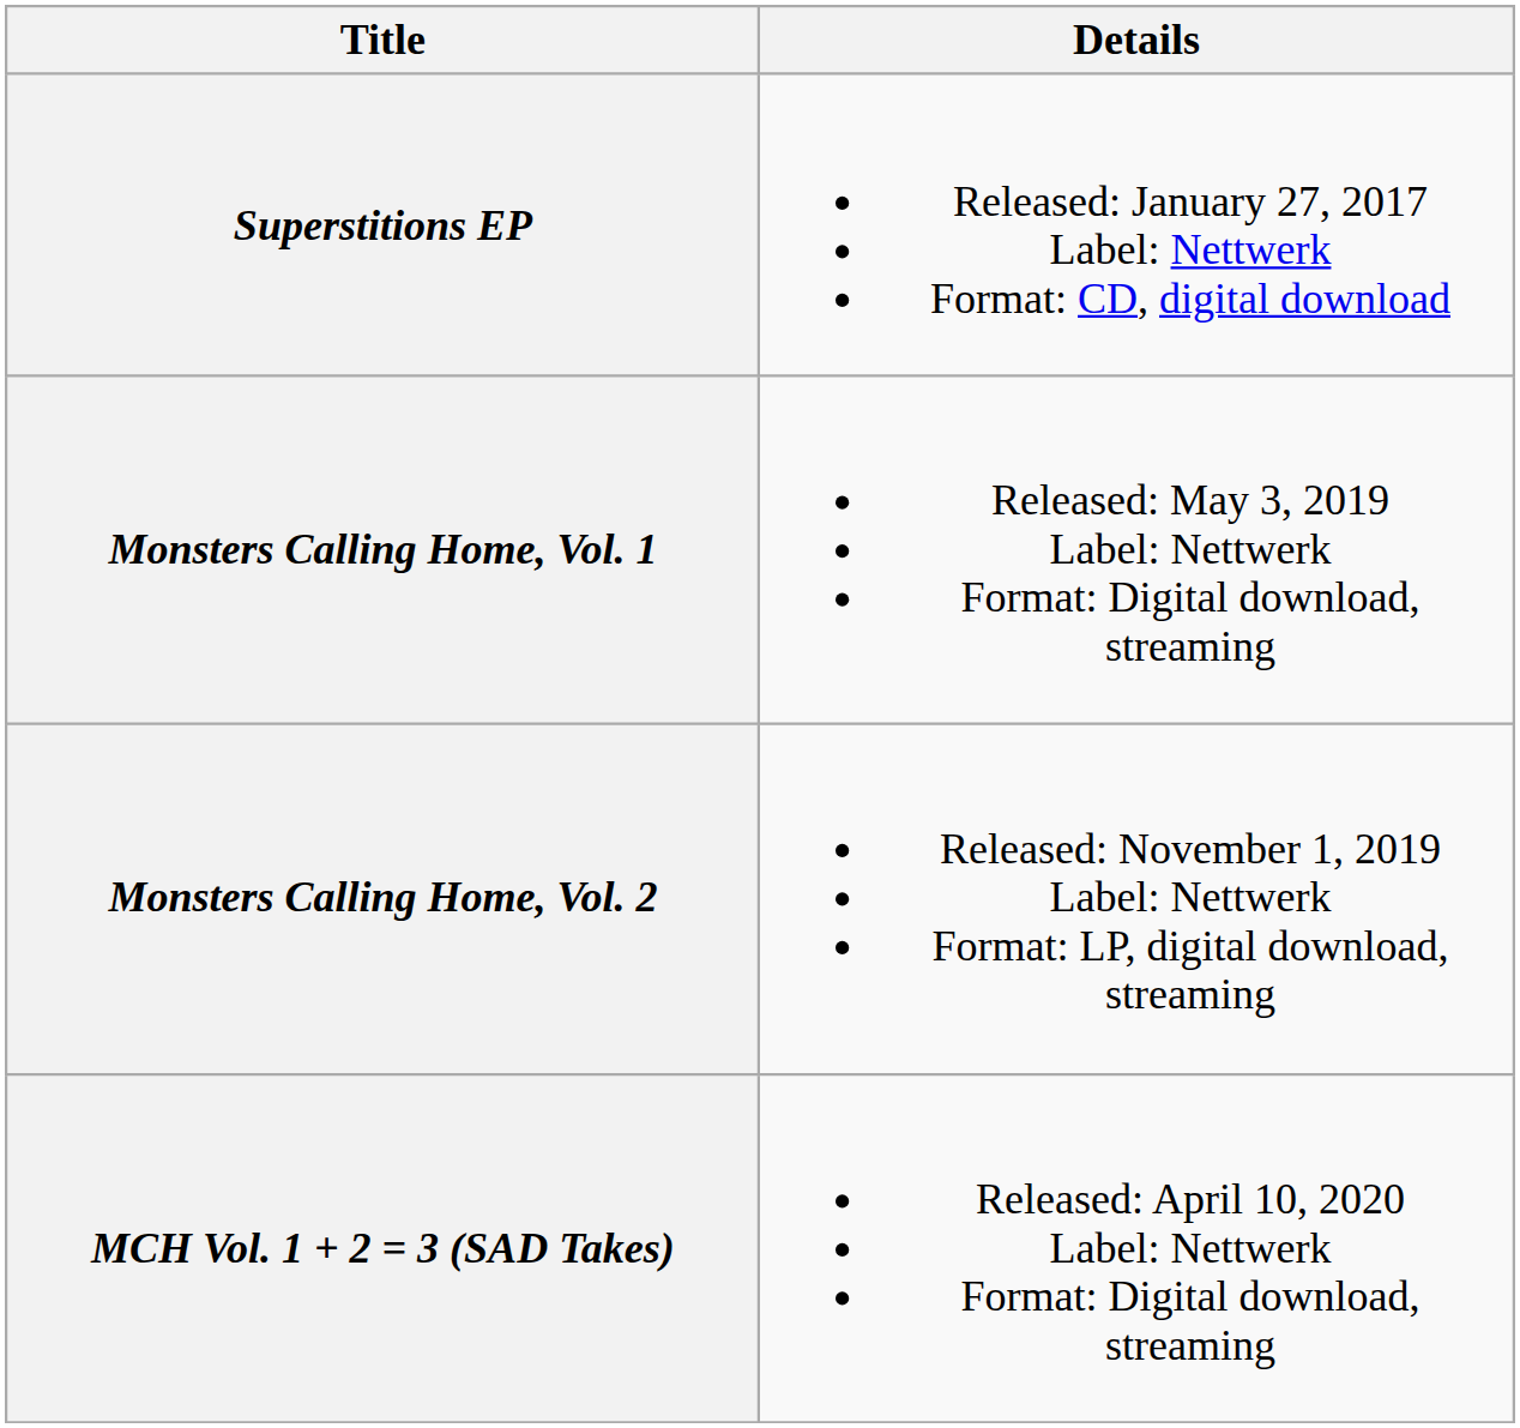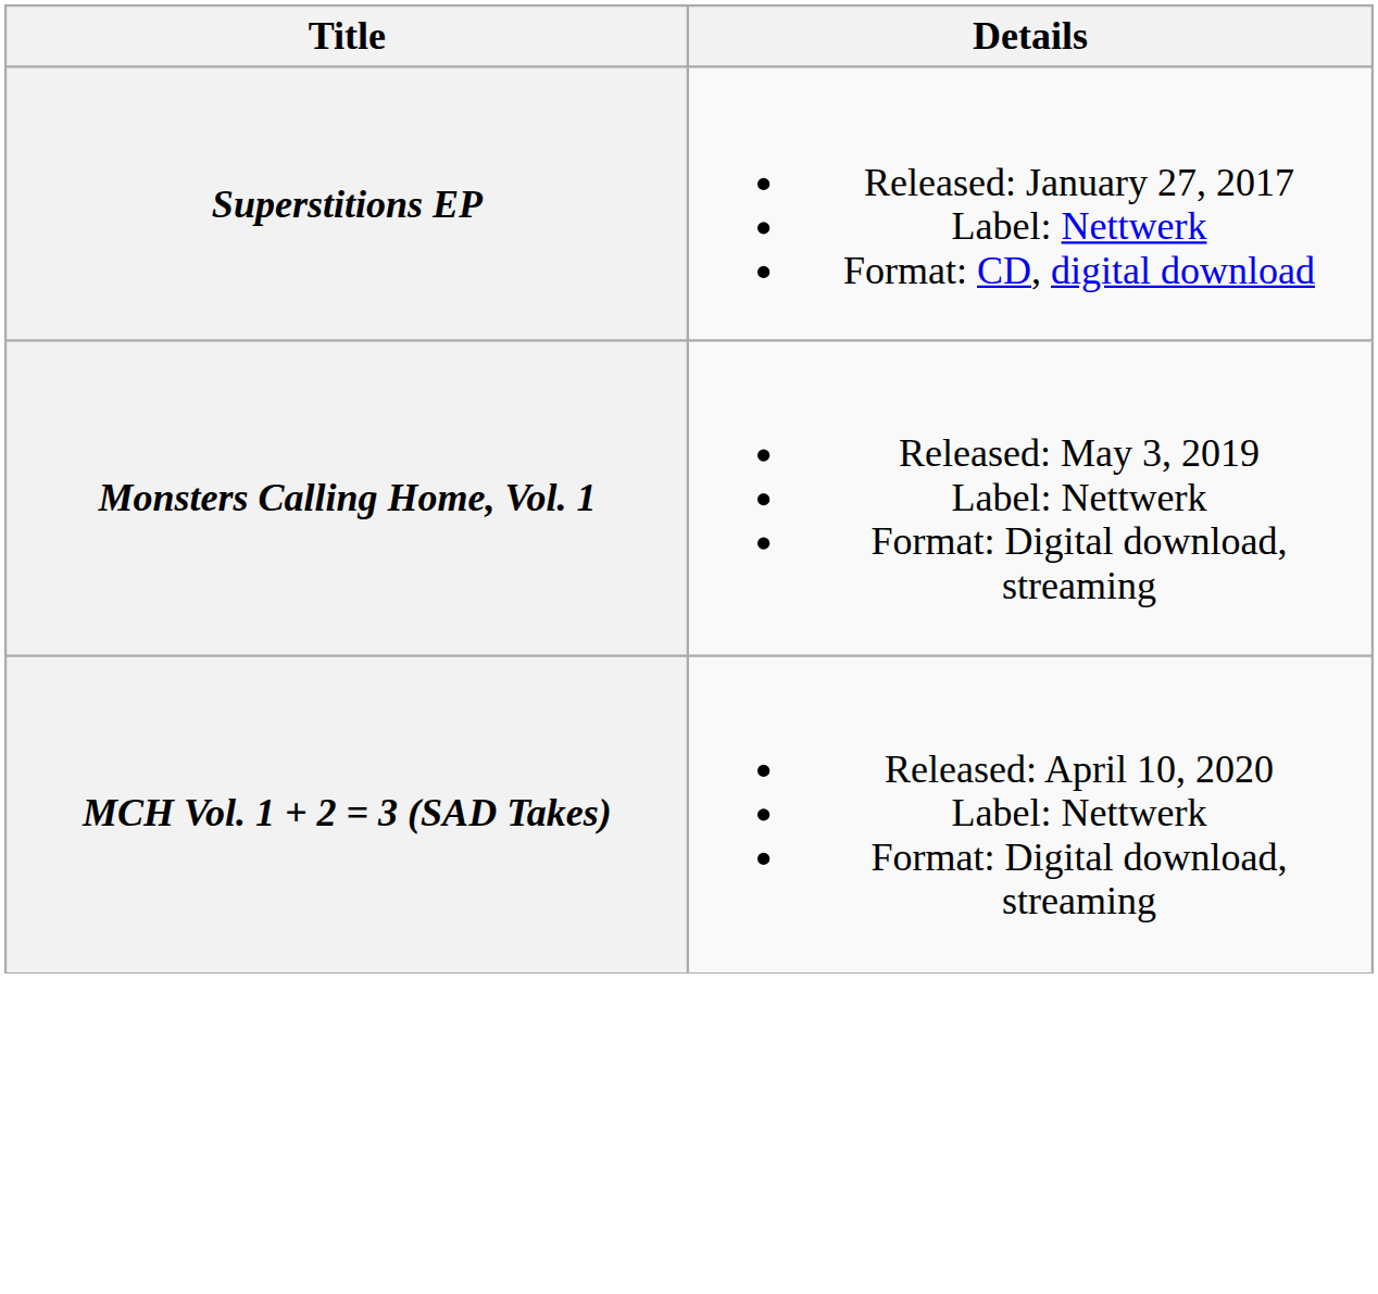- row: Monsters Calling Home, Vol. 2 | Released: November 1, 2019 Label: Nettwerk Format: LP, digital download, streaming
